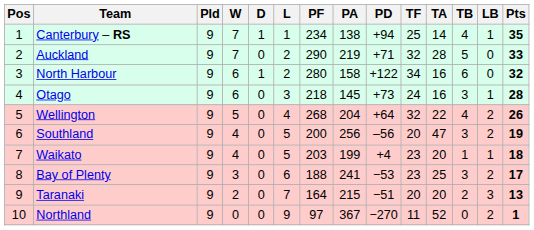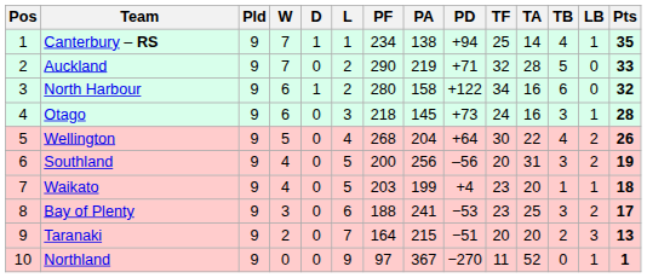Wellington | TF: 32 -> 30
Southland | TA: 47 -> 31
Northland | LB: 2 -> 1
